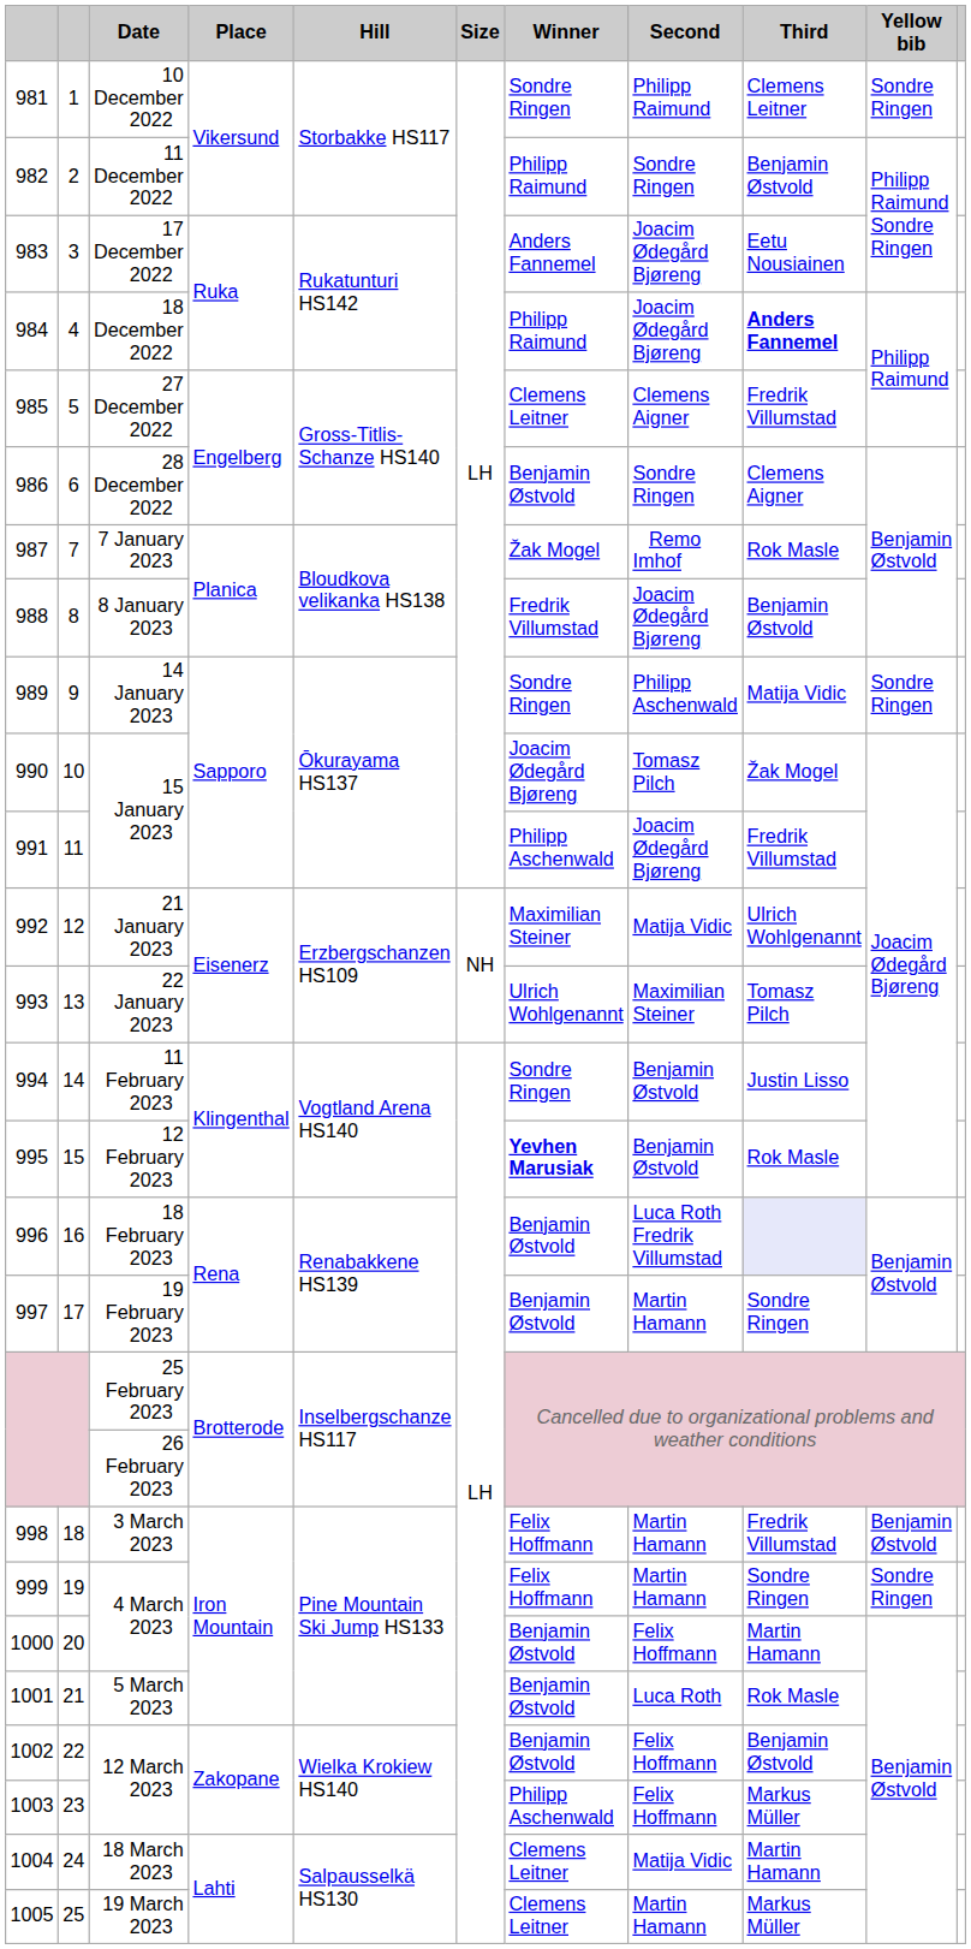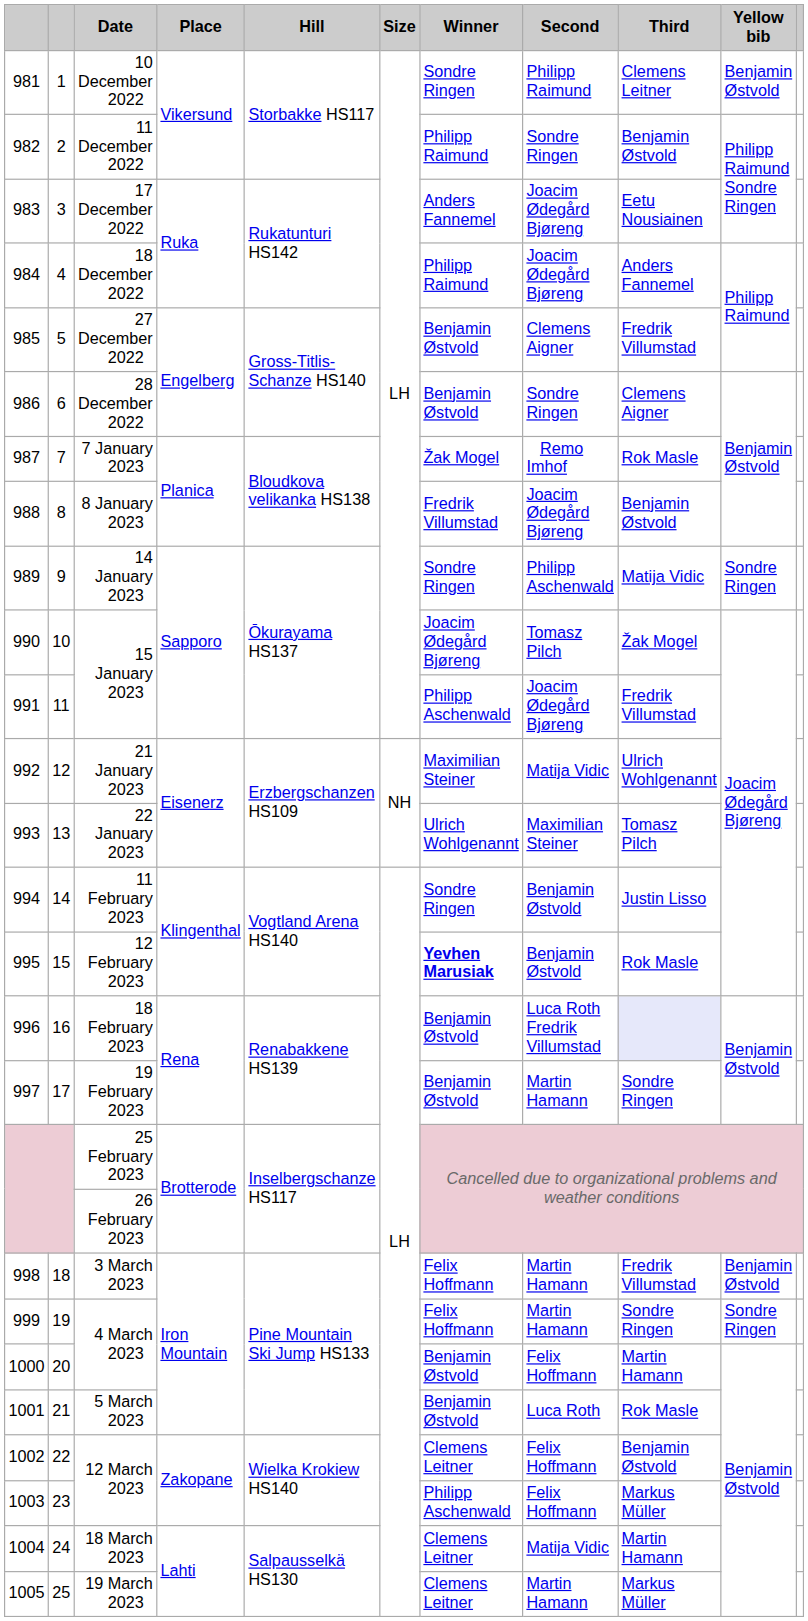981 | Yellow bib: Sondre Ringen -> Benjamin Østvold
984 | Third: bold -> normal
985 | Winner: Clemens Leitner -> Benjamin Østvold
1002 | Winner: Benjamin Østvold -> Clemens Leitner
